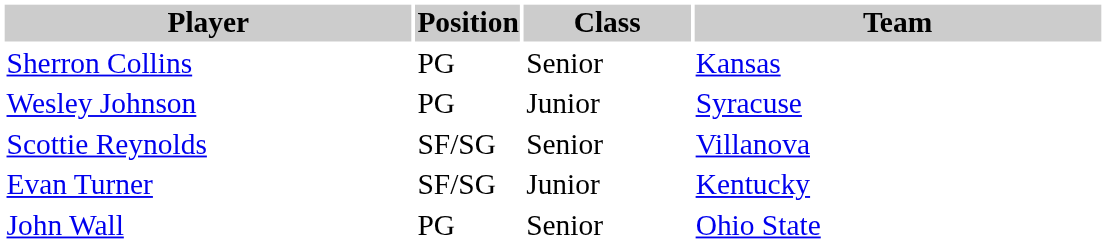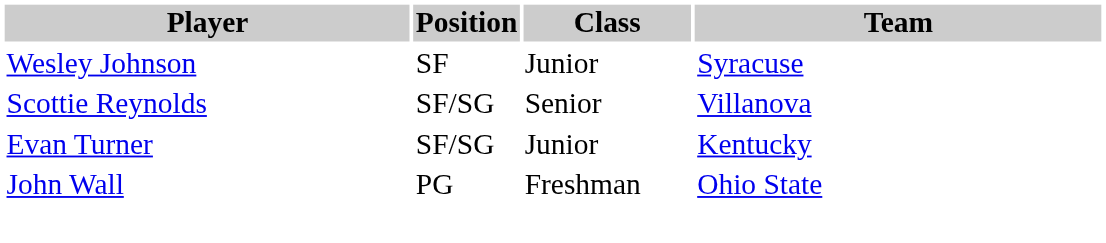- row: Sherron Collins | PG | Senior | Kansas
Wesley Johnson | Position: PG -> SF
John Wall | Class: Senior -> Freshman
